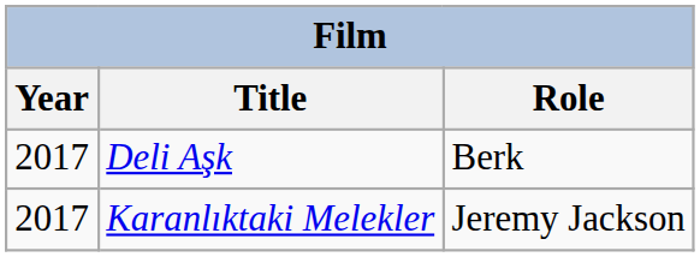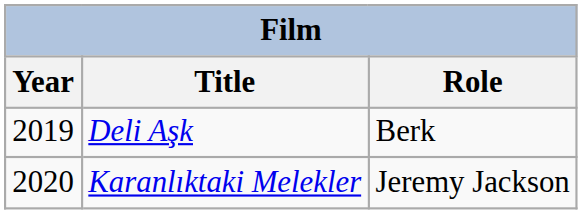Deli Aşk | Year: 2017 -> 2019
Karanlıktaki Melekler | Year: 2017 -> 2020
